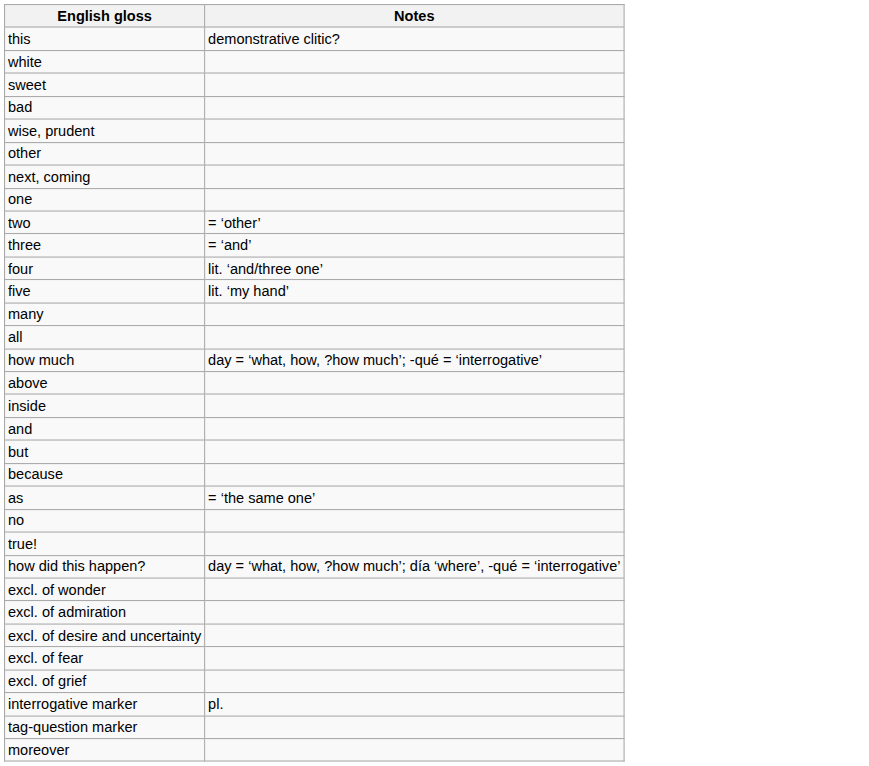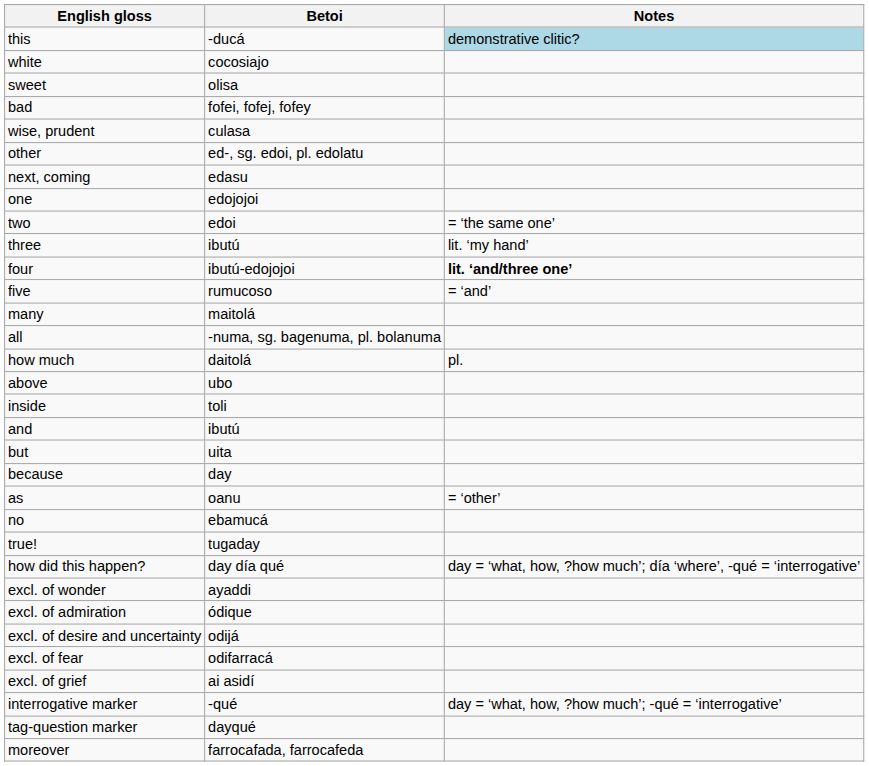+ column: Betoi | -ducá | cocosiajo | olisa | fofei, fofej, fofey | culasa | ed-, sg. edoi, pl. edolatu | edasu | edojojoi | edoi | ibutú | ibutú-edojojoi | rumucoso | maitolá | -numa, sg. bagenuma, pl. bolanuma | daitolá | ubo | toli | ibutú | uita | day | oanu | ebamucá | tugaday | day día qué | ayaddi | ódique | odijá | odifarracá | ai asidí | -qué | dayqué | farrocafada, farrocafeda
this | Notes: no background -> lightblue background
two | Notes: = ‘other’ -> = ‘the same one’
three | Notes: = ‘and’ -> lit. ‘my hand’
four | Notes: normal -> bold
five | Notes: lit. ‘my hand’ -> = ‘and’
how much | Notes: day = ‘what, how, ?how much’; -qué = ‘interrogative’ -> pl.
as | Notes: = ‘the same one’ -> = ‘other’
interrogative marker | Notes: pl. -> day = ‘what, how, ?how much’; -qué = ‘interrogative’
